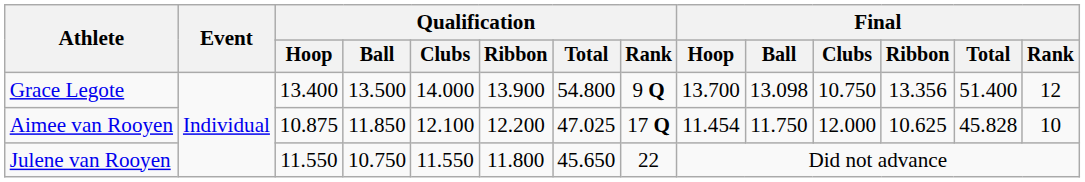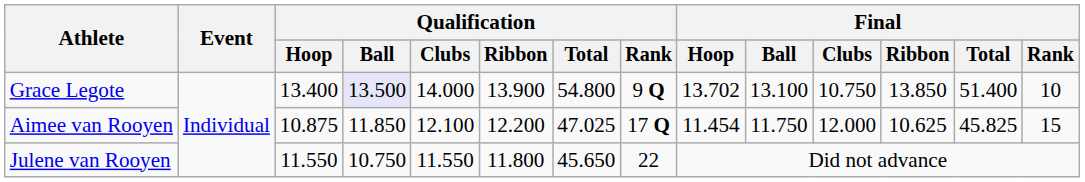Grace Legote | Qualification / Ball: no background -> lavender background
Grace Legote | Final / Hoop: 13.700 -> 13.702
Grace Legote | Final / Ball: 13.098 -> 13.100
Grace Legote | Final / Ribbon: 13.356 -> 13.850
Grace Legote | Final / Rank: 12 -> 10
Aimee van Rooyen | Final / Total: 45.828 -> 45.825
Aimee van Rooyen | Final / Rank: 10 -> 15
